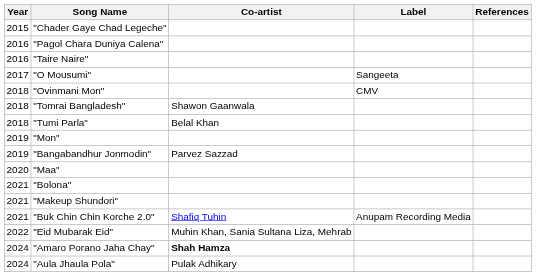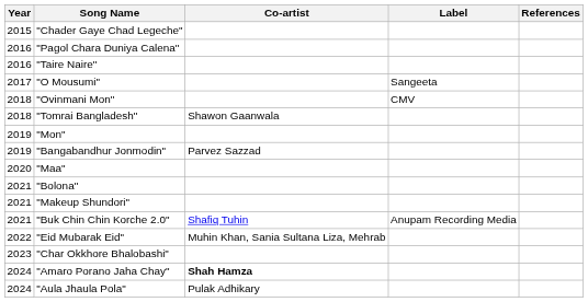- row: 2018 | "Tumi Parla" | Belal Khan
+ row: 2023 | "Char Okkhore Bhalobashi"
